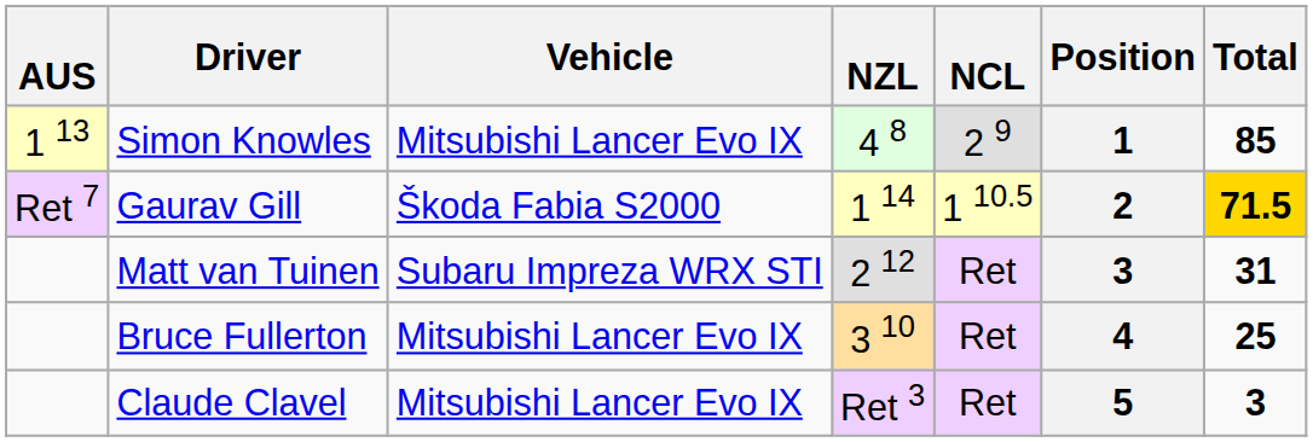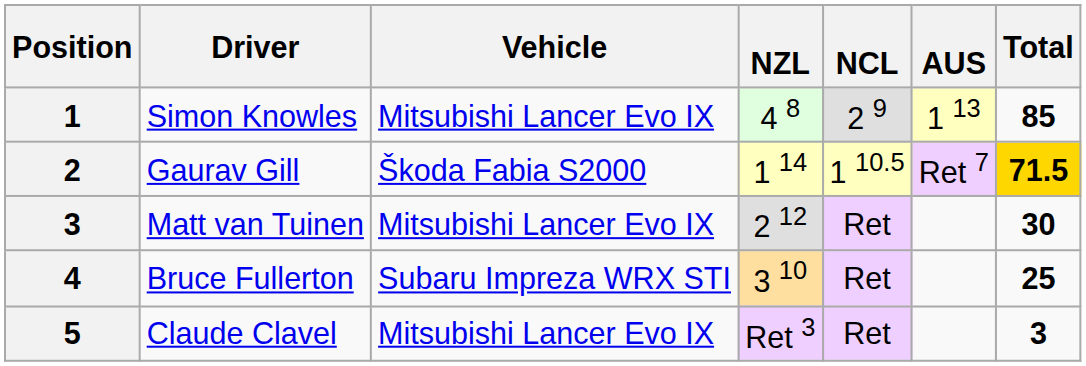columns swapped: Position <-> AUS
Matt van Tuinen | Vehicle: Subaru Impreza WRX STI -> Mitsubishi Lancer Evo IX
Matt van Tuinen | Total: 31 -> 30
Bruce Fullerton | Vehicle: Mitsubishi Lancer Evo IX -> Subaru Impreza WRX STI
